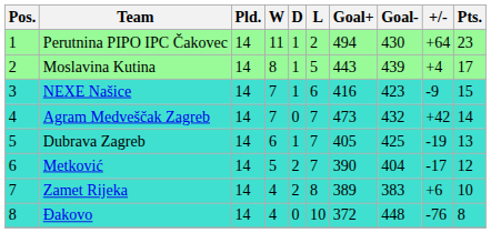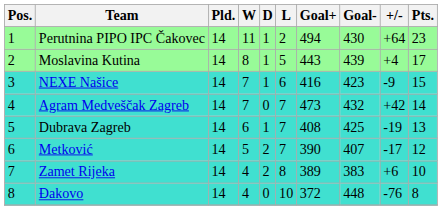Dubrava Zagreb | Goal+: 405 -> 408
Metković | Goal-: 404 -> 407
